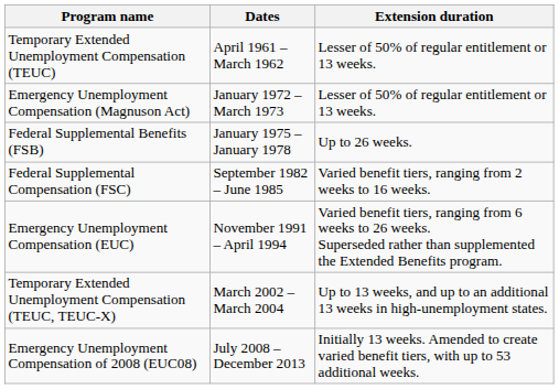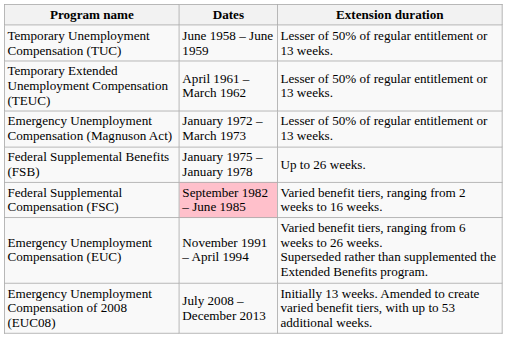+ row: Temporary Unemployment Compensation (TUC) | June 1958 – June 1959 | Lesser of 50% of regular entitlement or 13 weeks.
Federal Supplemental Compensation (FSC) | Dates: no background -> pink background
- row: Temporary Extended Unemployment Compensation (TEUC, TEUC-X) | March 2002 – March 2004 | Up to 13 weeks, and up to an additional 13 weeks in high-unemployment states.
